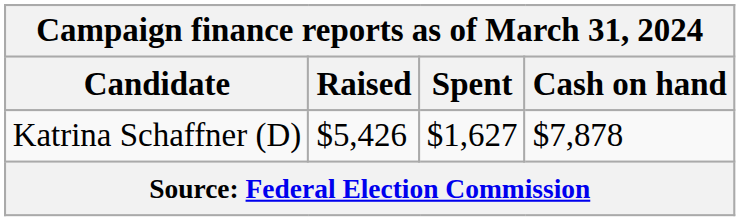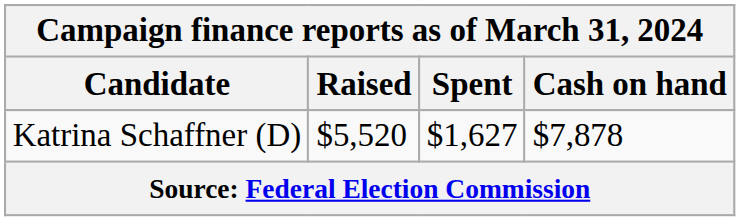Katrina Schaffner (D) | Raised: $5,426 -> $5,520
